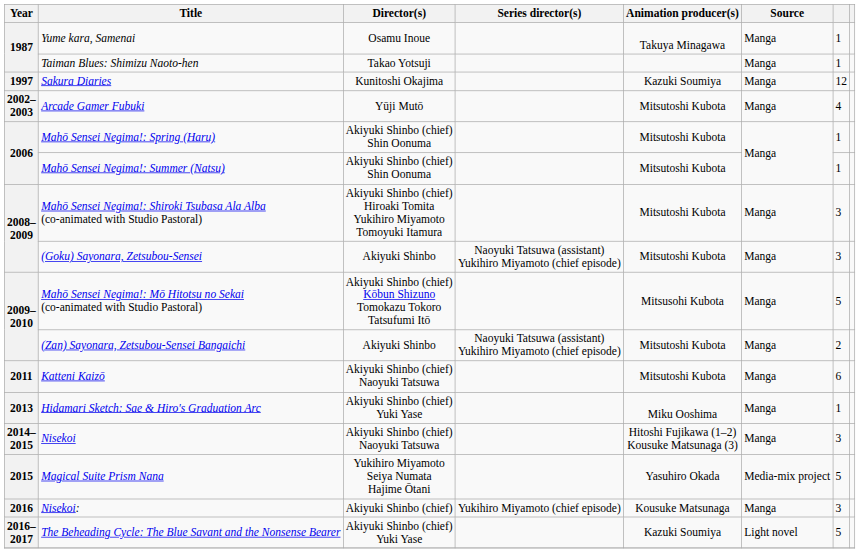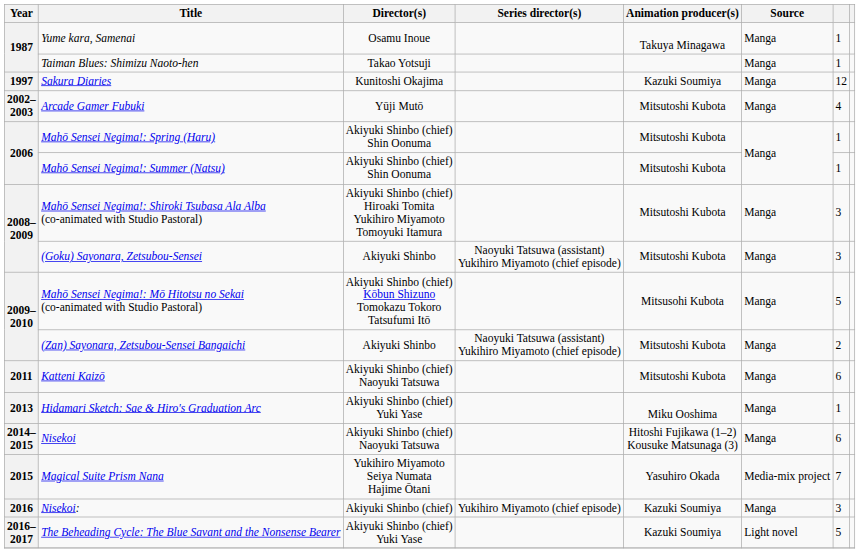Nisekoi | column 7: 3 -> 6
Magical Suite Prism Nana | column 7: 5 -> 7
Nisekoi: | Animation producer(s): Kousuke Matsunaga -> Kazuki Soumiya
